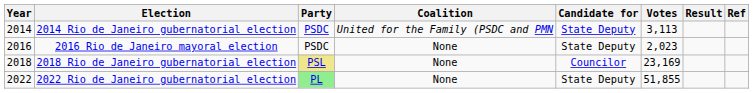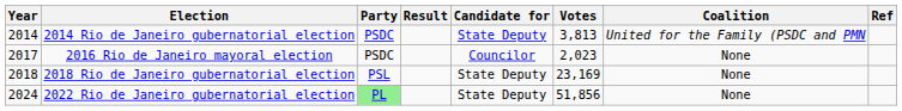columns swapped: Coalition <-> Result
2014 Rio de Janeiro gubernatorial election | Votes: 3,113 -> 3,813
2016 Rio de Janeiro mayoral election | Year: 2016 -> 2017
2016 Rio de Janeiro mayoral election | Candidate for: State Deputy -> Councilor
2018 Rio de Janeiro gubernatorial election | Party: khaki background -> no background
2018 Rio de Janeiro gubernatorial election | Candidate for: Councilor -> State Deputy
2022 Rio de Janeiro gubernatorial election | Year: 2022 -> 2024
2022 Rio de Janeiro gubernatorial election | Votes: 51,855 -> 51,856
